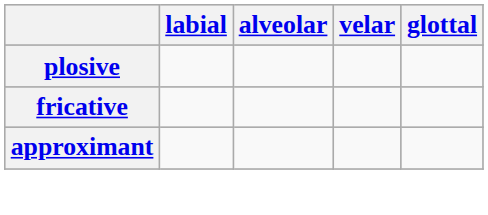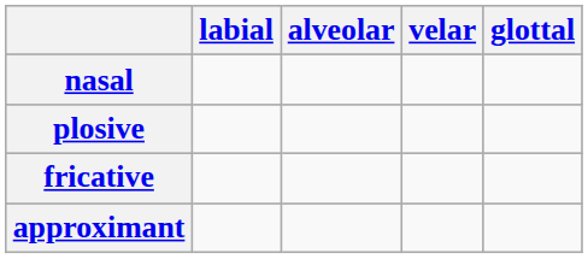+ row: nasal
